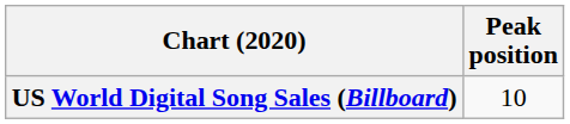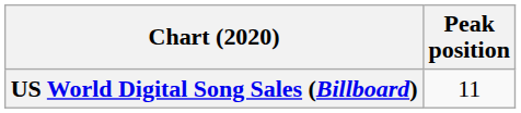US World Digital Song Sales (Billboard) | Peak position: 10 -> 11
